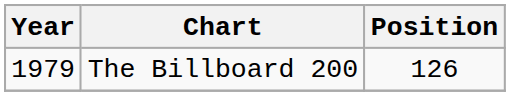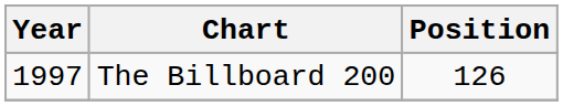The Billboard 200 | Year: 1979 -> 1997
